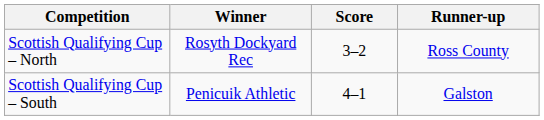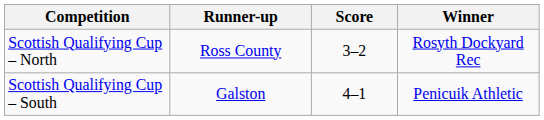columns swapped: Winner <-> Runner-up
